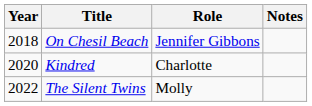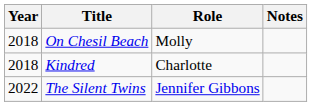On Chesil Beach | Role: Jennifer Gibbons -> Molly
Kindred | Year: 2020 -> 2018
The Silent Twins | Role: Molly -> Jennifer Gibbons
